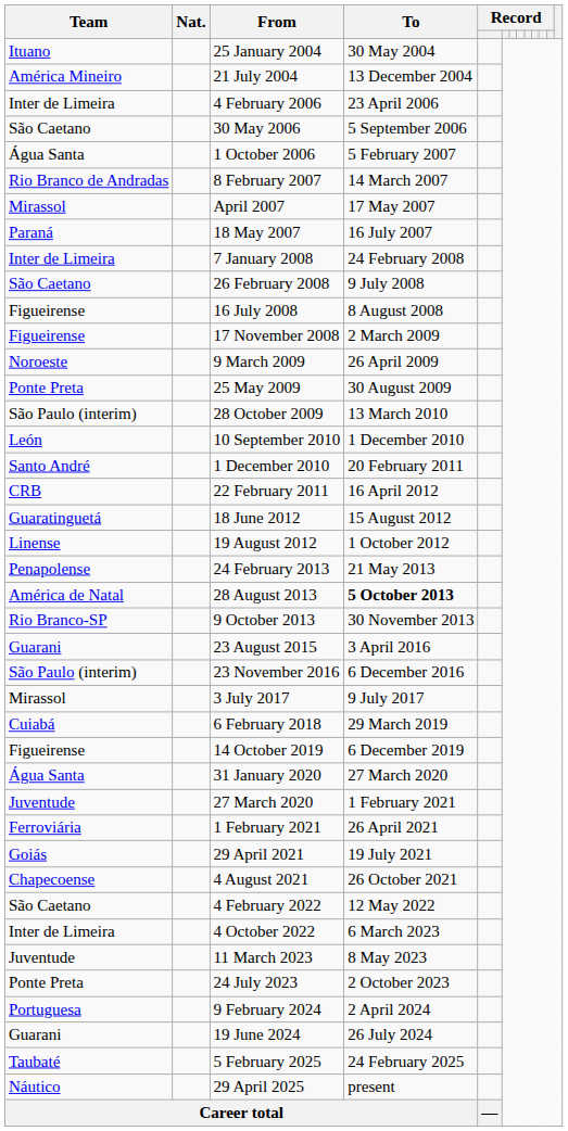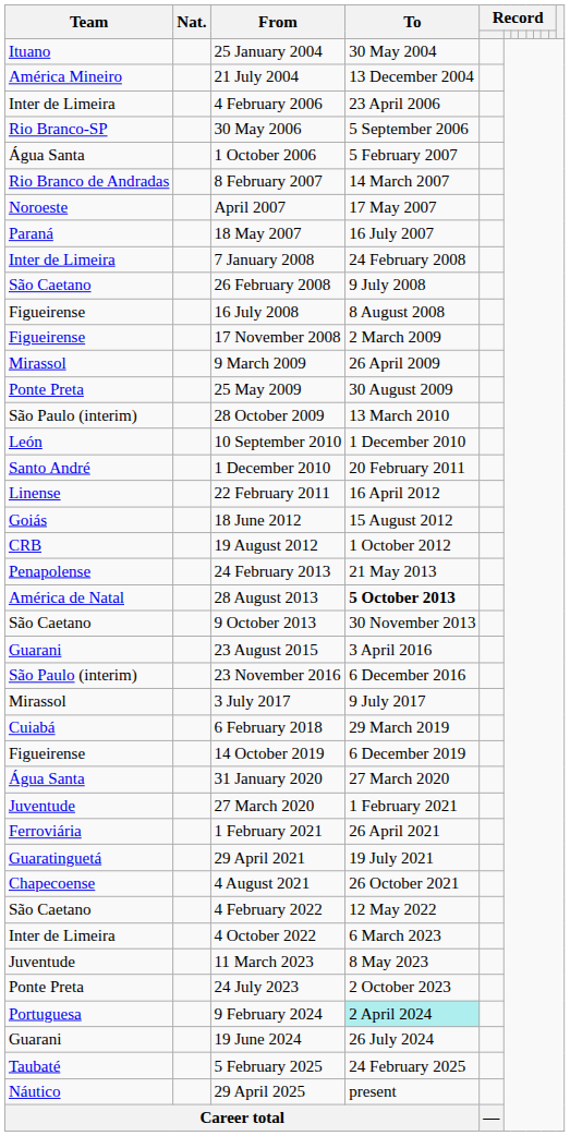30 May 2006 | Team: São Caetano -> Rio Branco-SP
April 2007 | Team: Mirassol -> Noroeste
9 March 2009 | Team: Noroeste -> Mirassol
22 February 2011 | Team: CRB -> Linense
18 June 2012 | Team: Guaratinguetá -> Goiás
19 August 2012 | Team: Linense -> CRB
9 October 2013 | Team: Rio Branco-SP -> São Caetano
29 April 2021 | Team: Goiás -> Guaratinguetá
9 February 2024 | To: no background -> paleturquoise background
